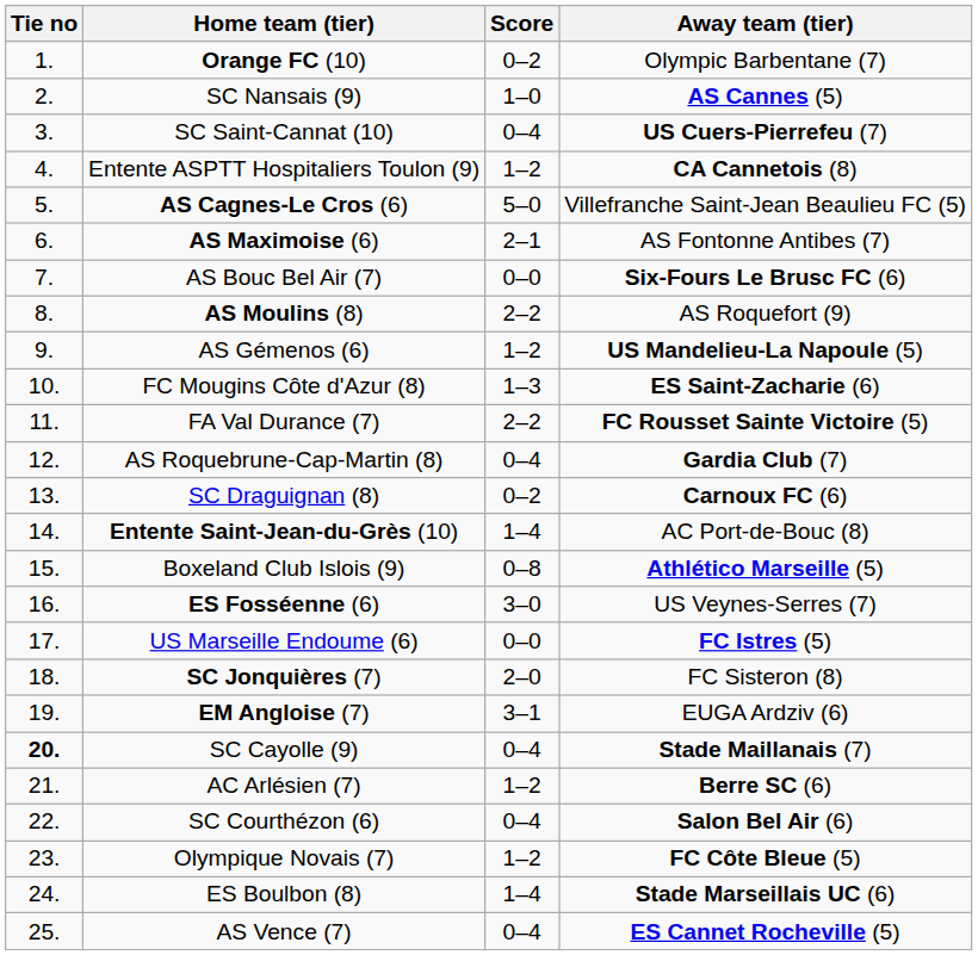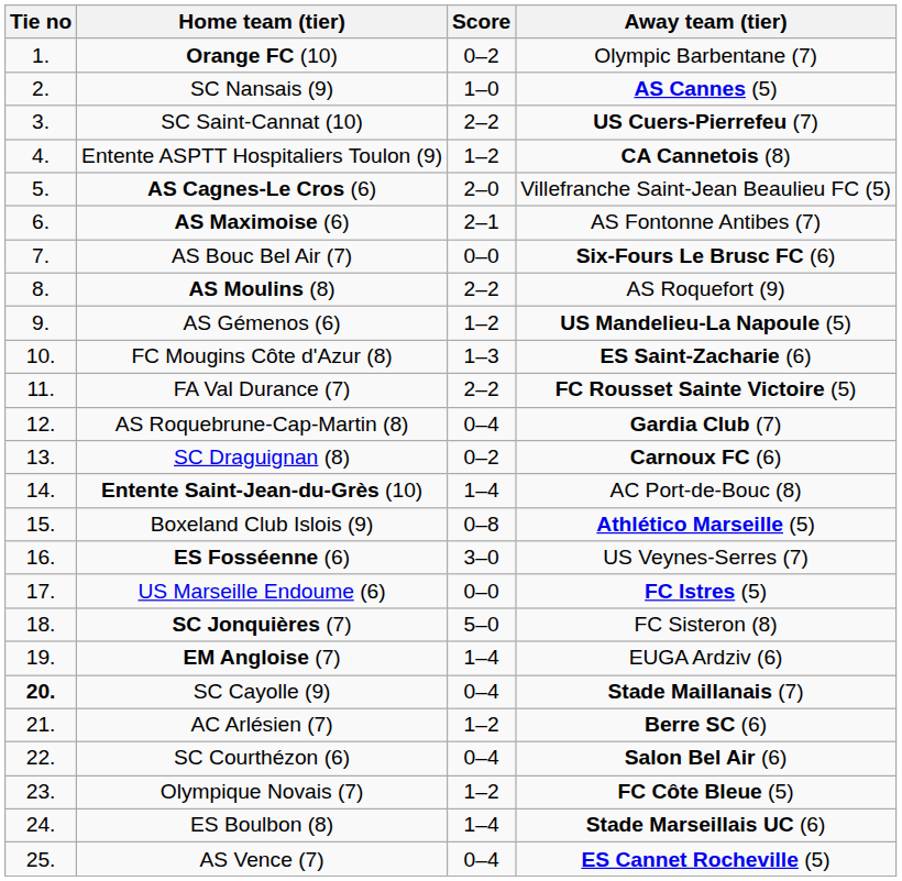SC Saint-Cannat (10) | Score: 0–4 -> 2–2
AS Cagnes-Le Cros (6) | Score: 5–0 -> 2–0
SC Jonquières (7) | Score: 2–0 -> 5–0
EM Angloise (7) | Score: 3–1 -> 1–4
